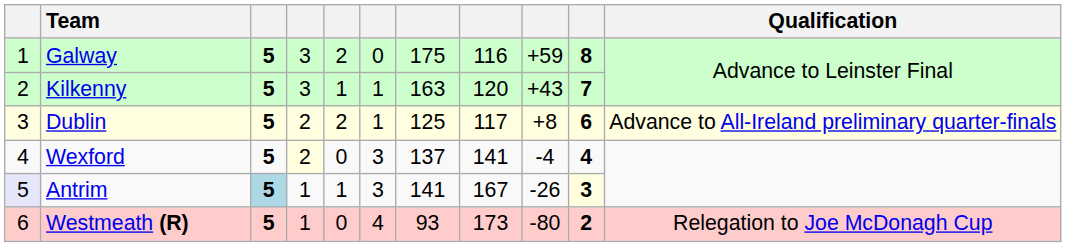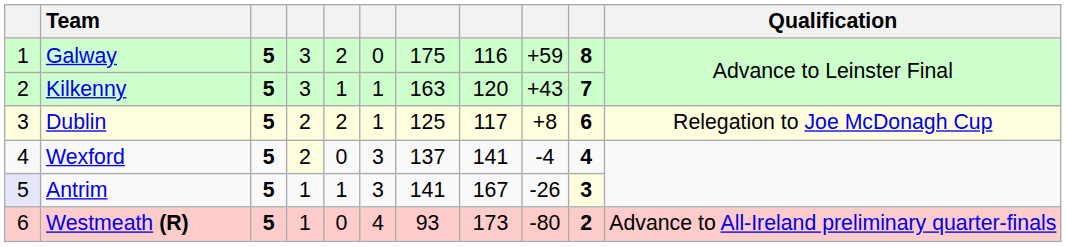Dublin | Qualification: Advance to All-Ireland preliminary quarter-finals -> Relegation to Joe McDonagh Cup
Antrim | column 3: lightblue background -> no background
Westmeath (R) | Qualification: Relegation to Joe McDonagh Cup -> Advance to All-Ireland preliminary quarter-finals
